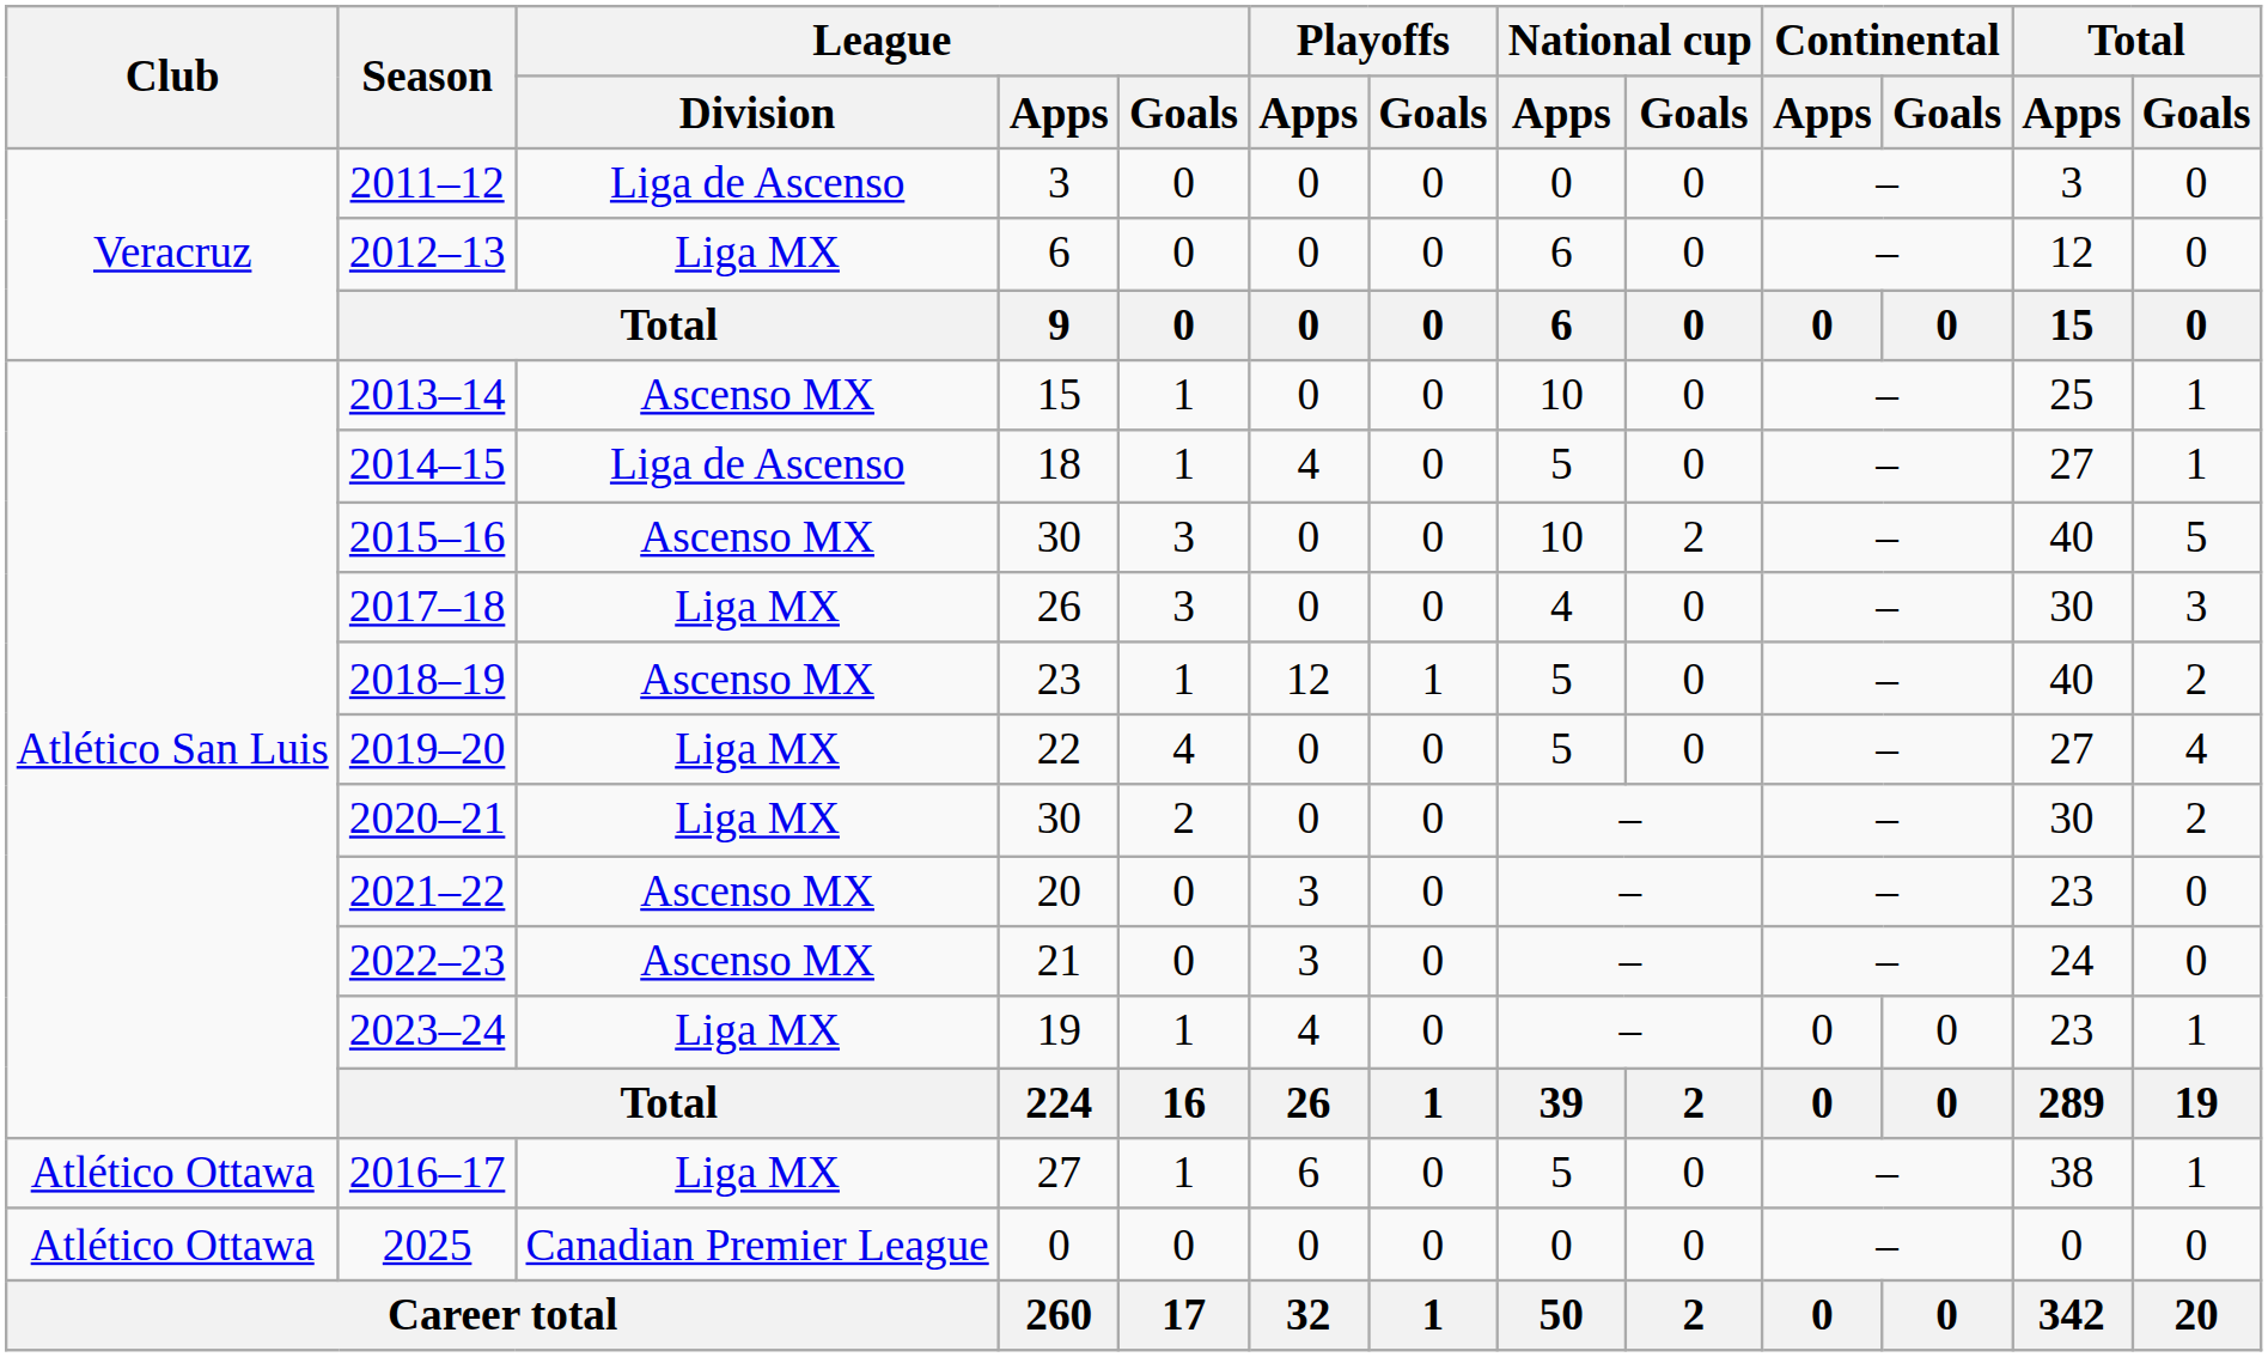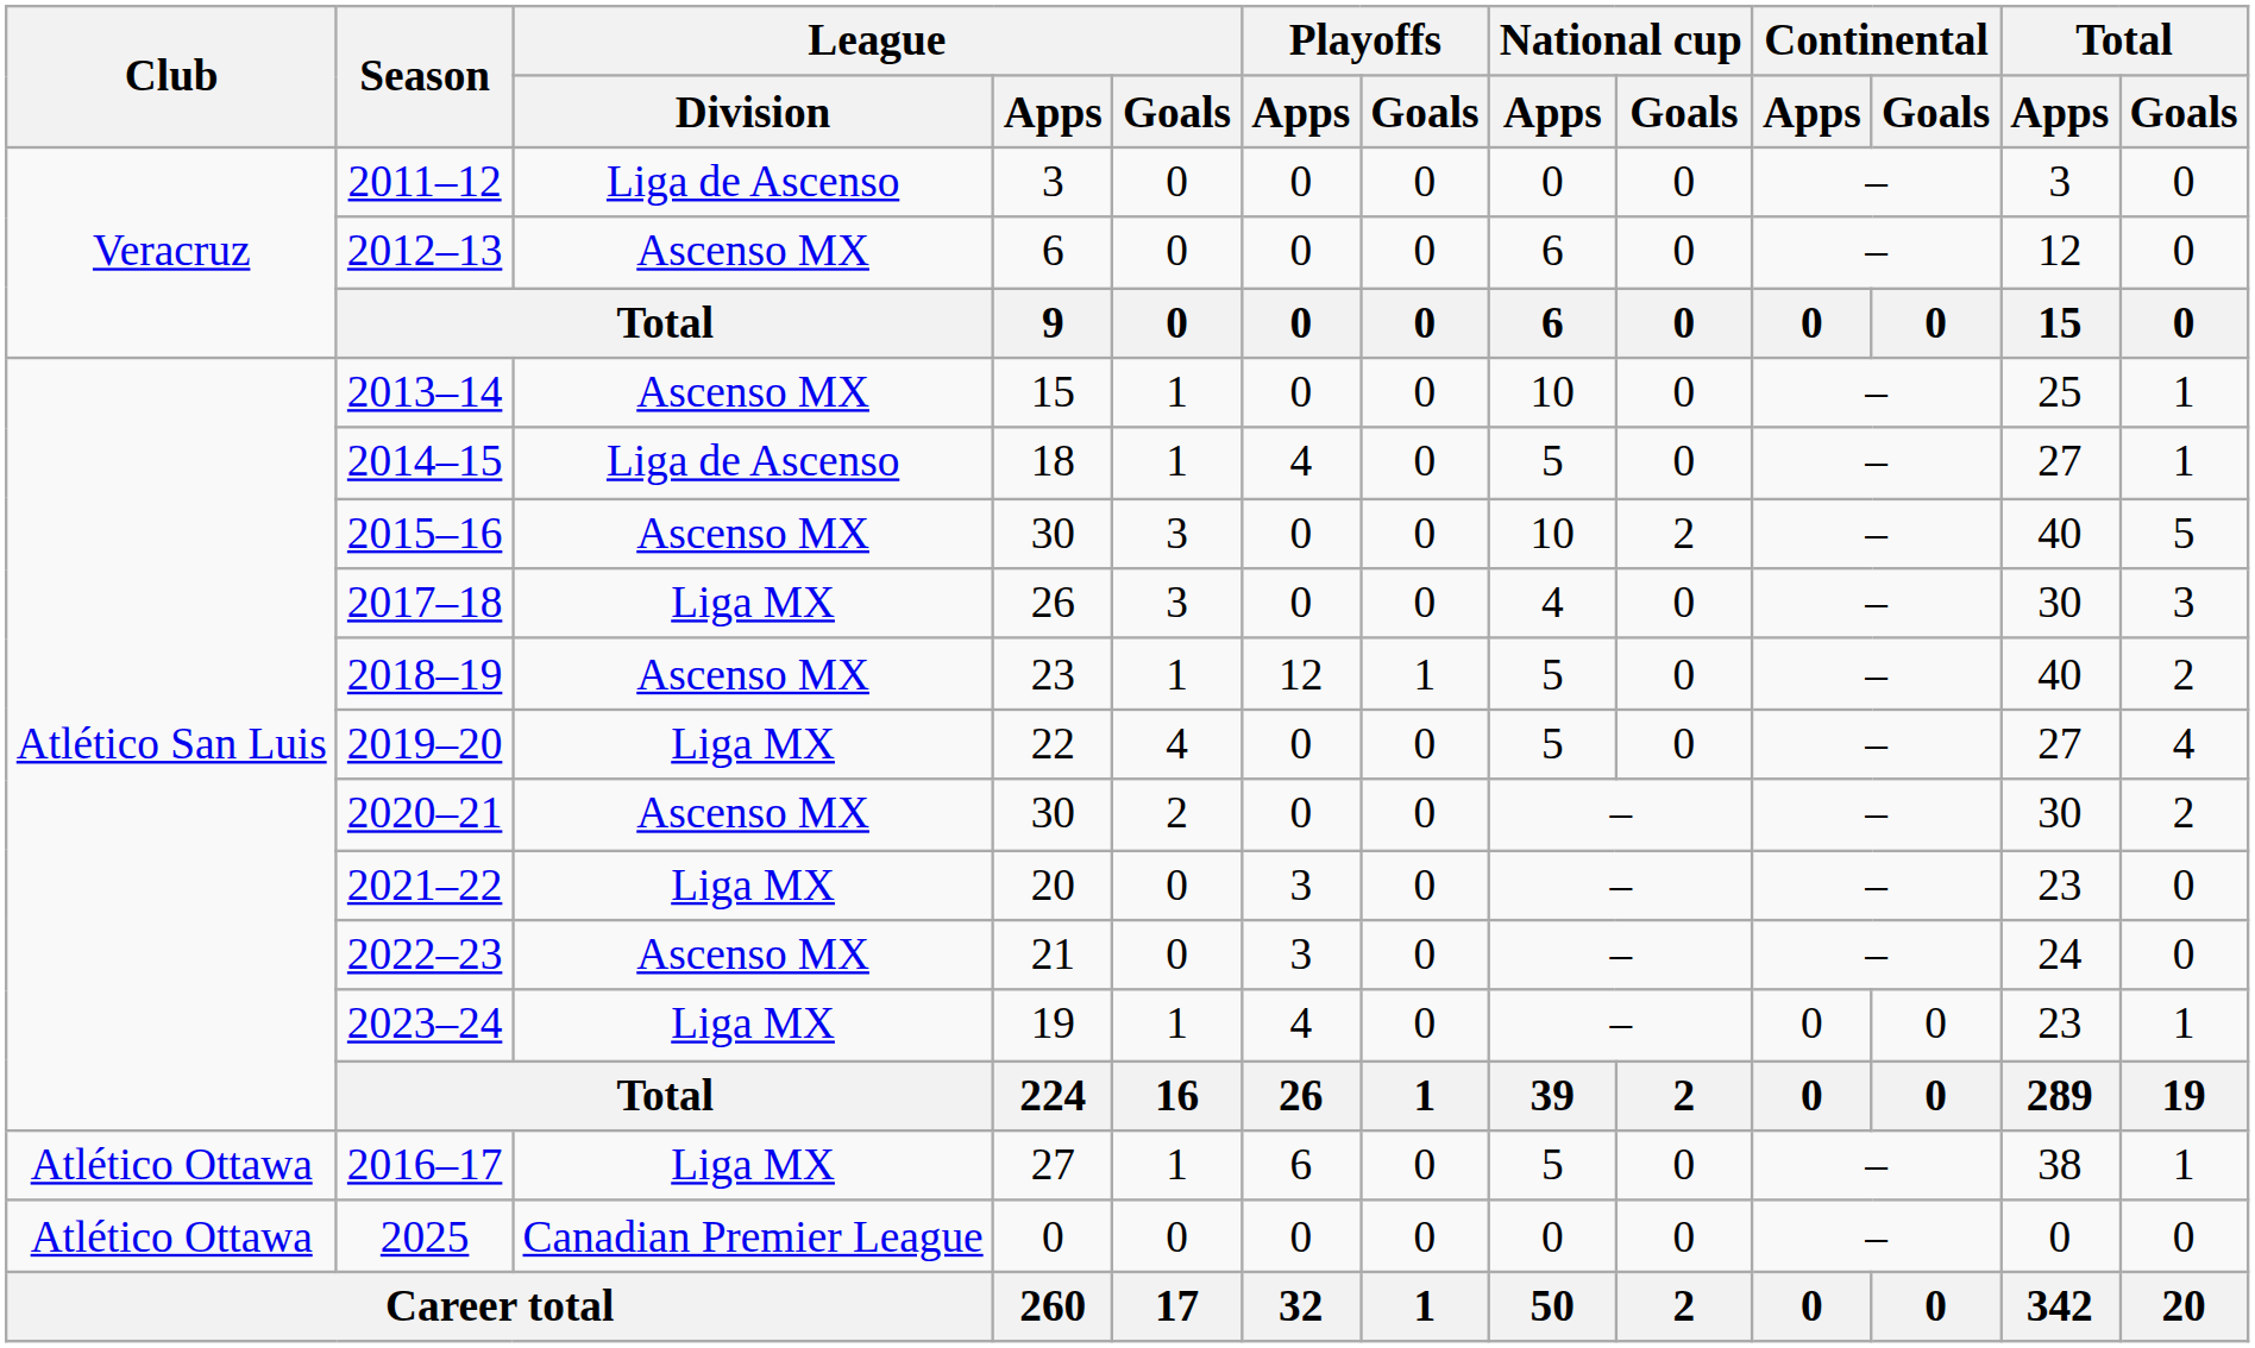2012–13 | League / Division: Liga MX -> Ascenso MX
2020–21 | League / Division: Liga MX -> Ascenso MX
2021–22 | League / Division: Ascenso MX -> Liga MX
